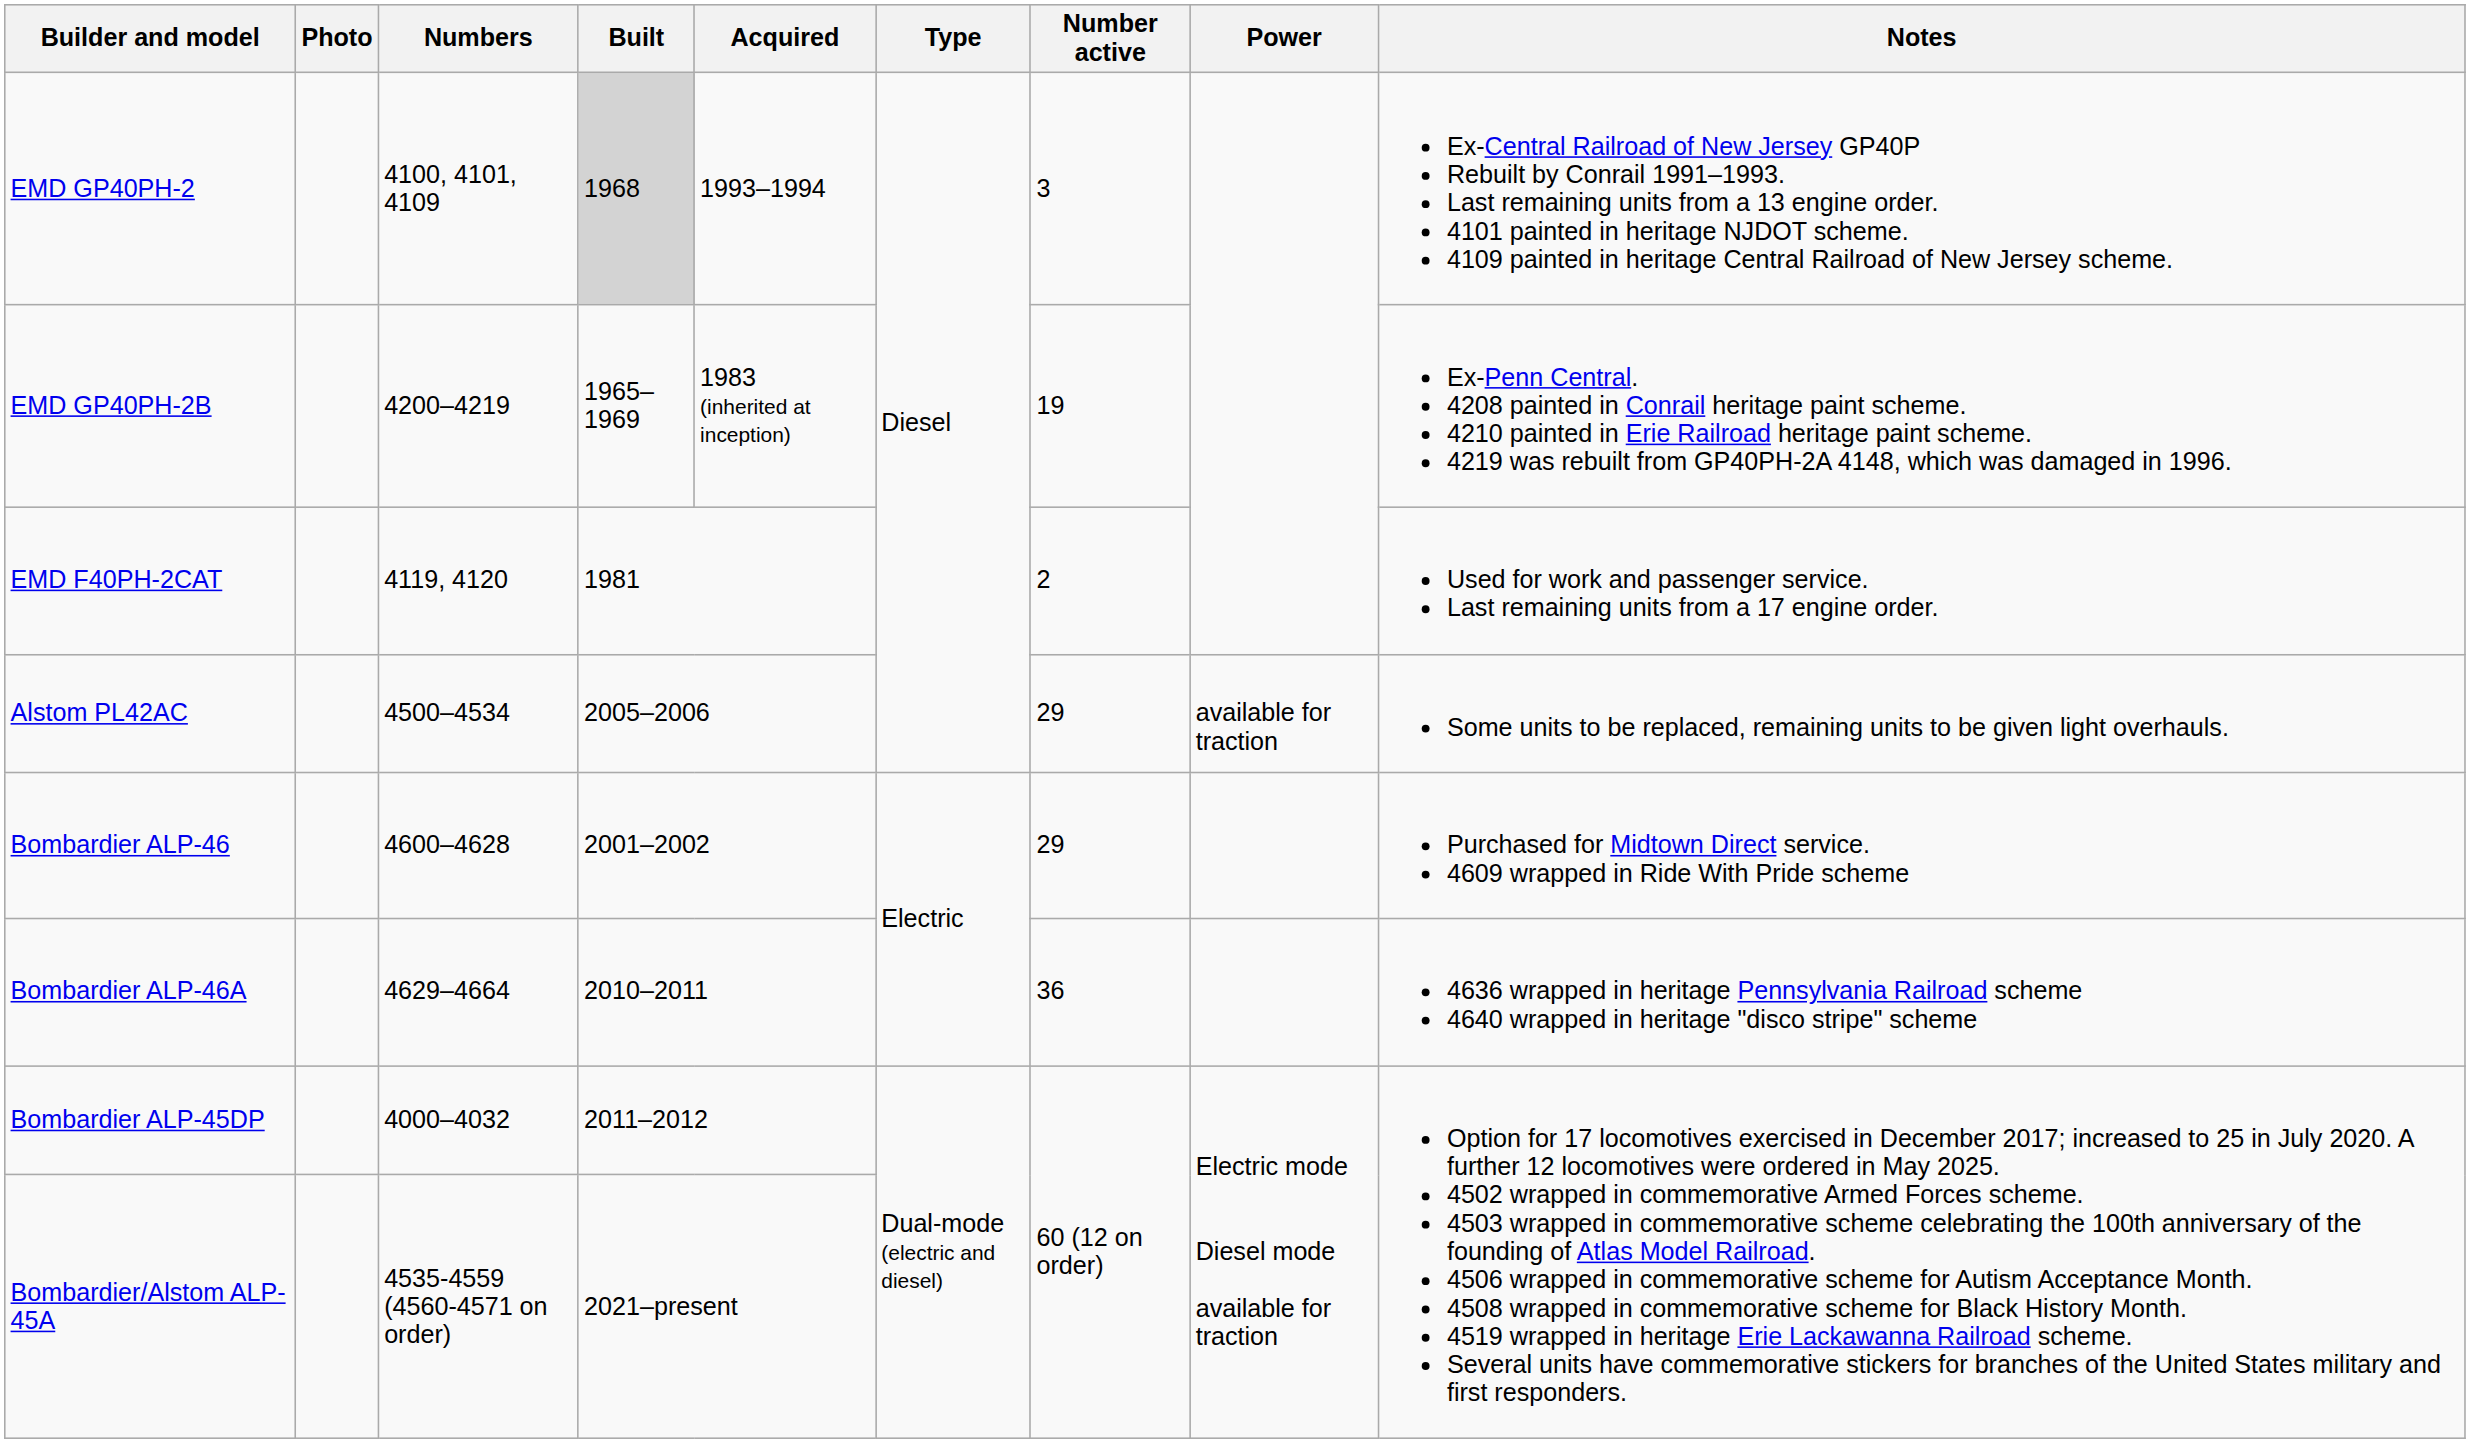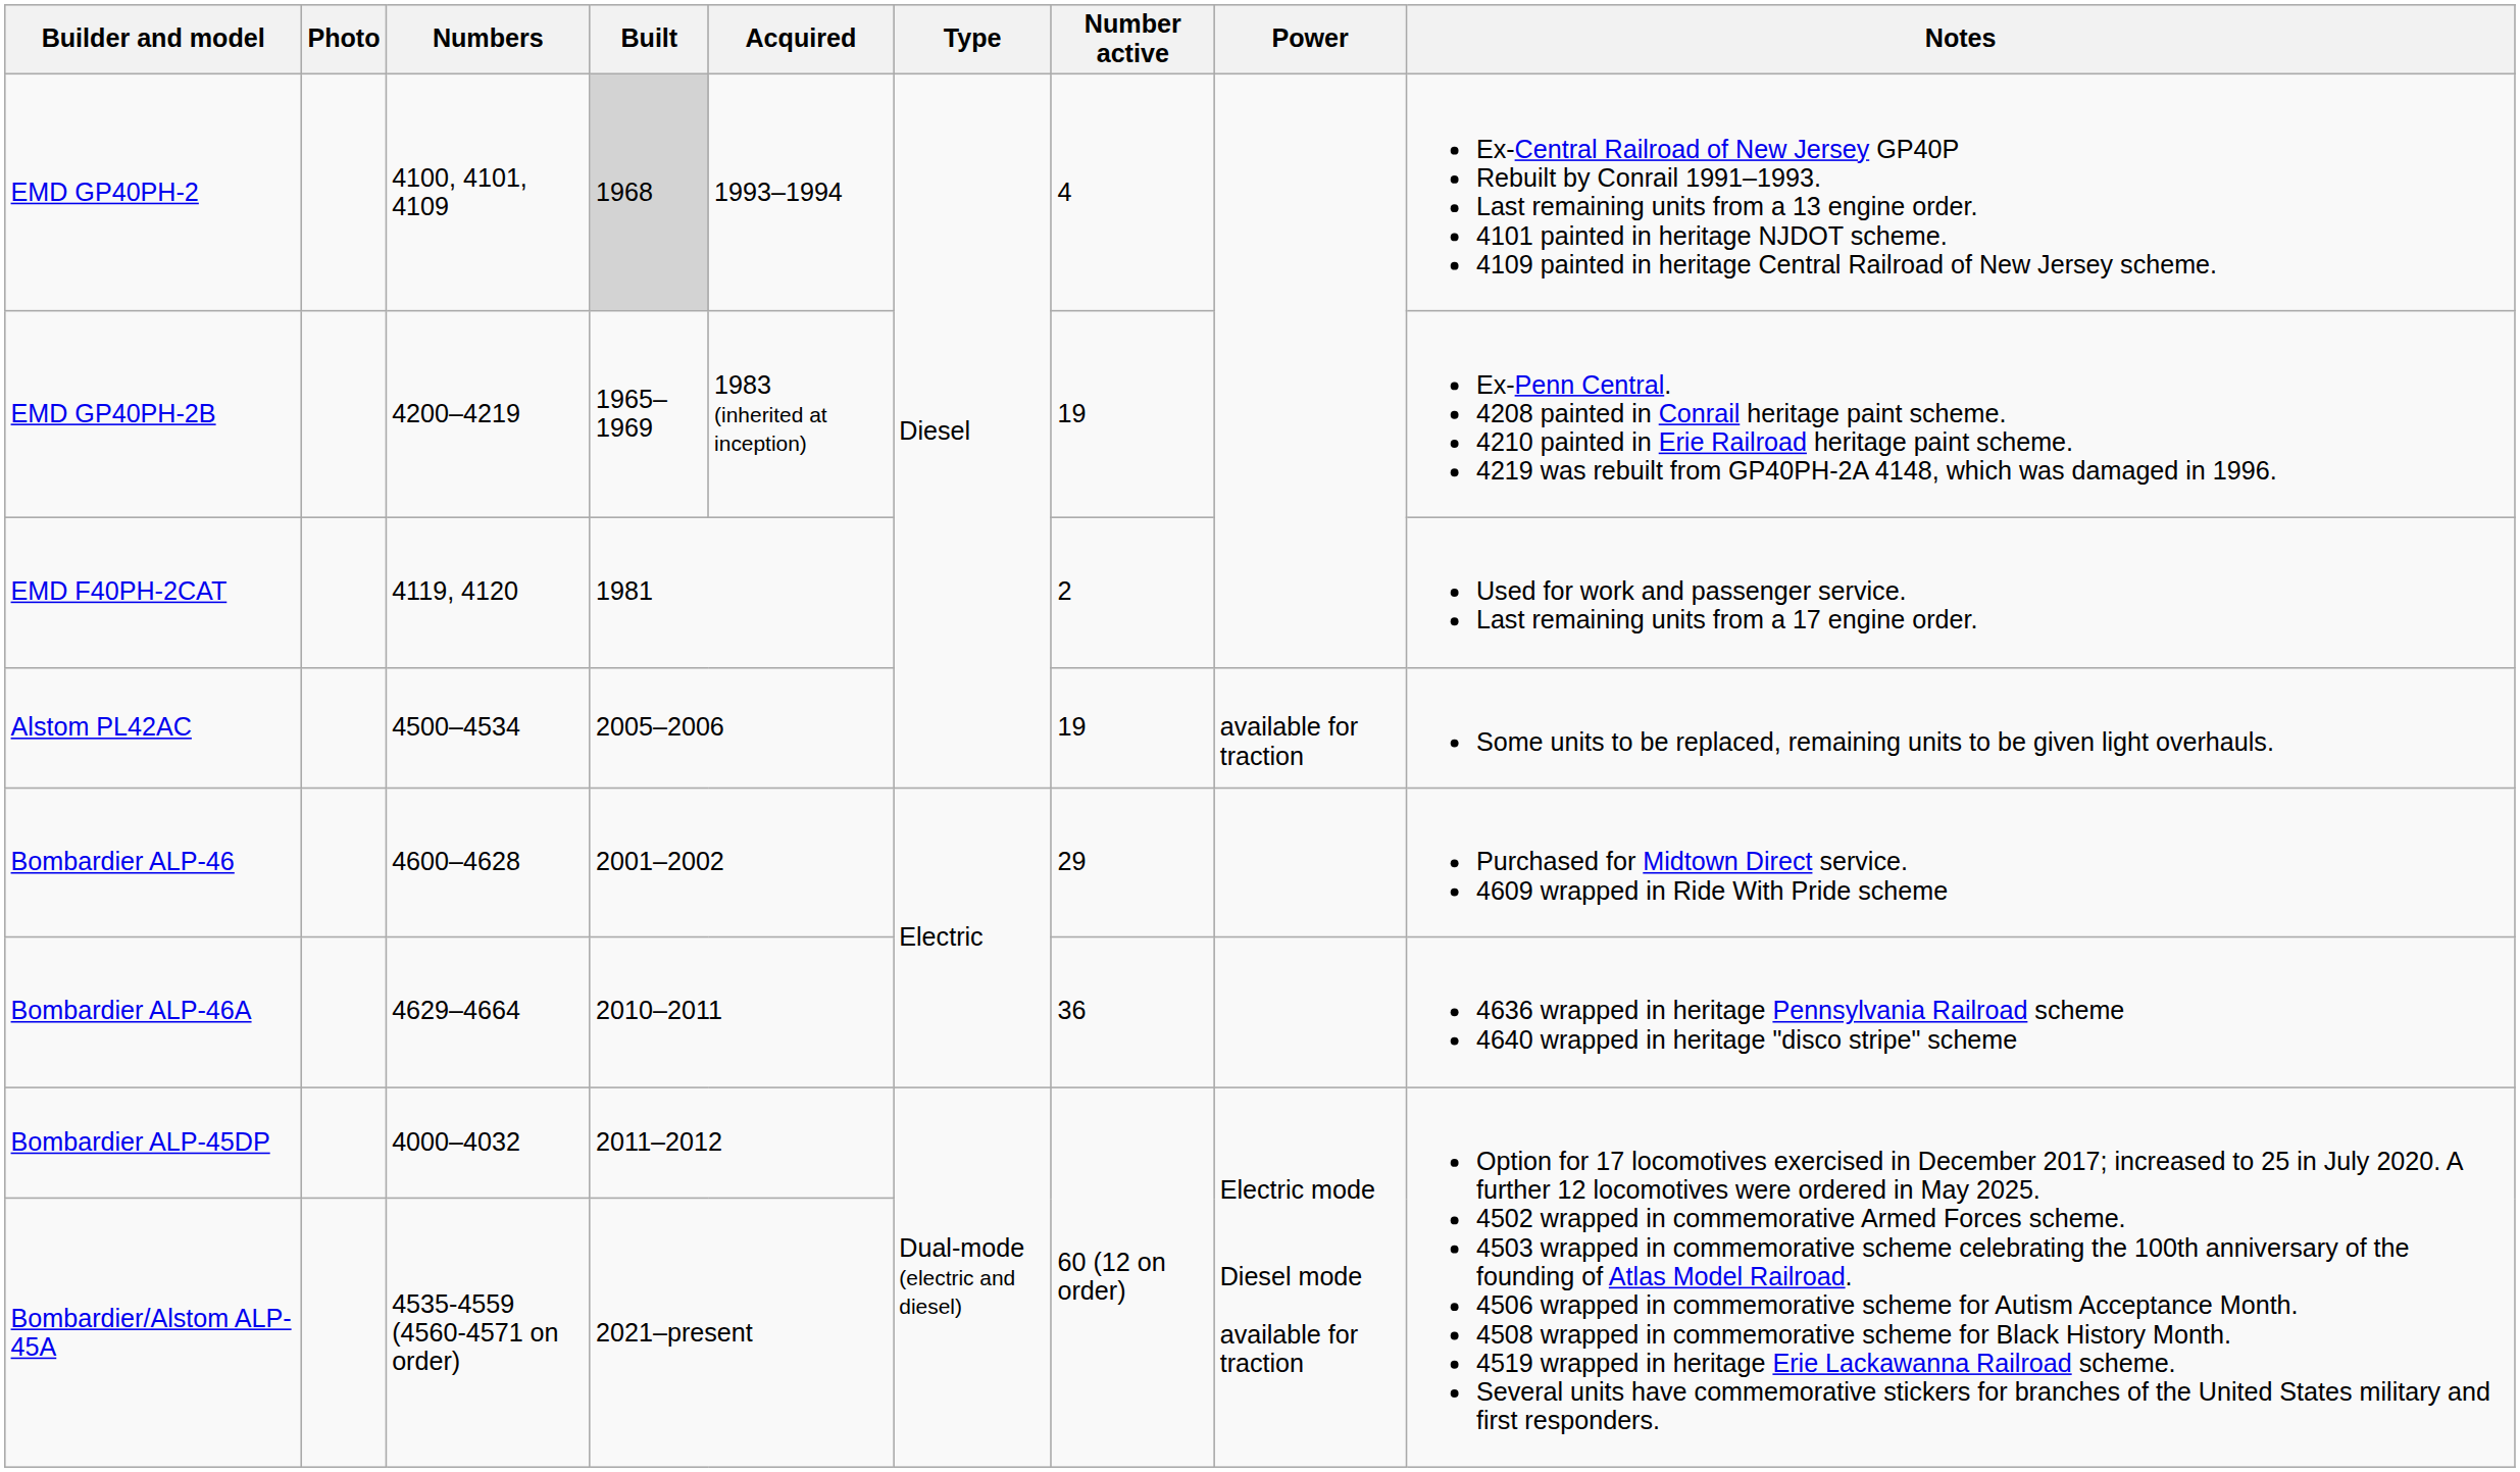EMD GP40PH-2 | Number active: 3 -> 4
Alstom PL42AC | Number active: 29 -> 19
